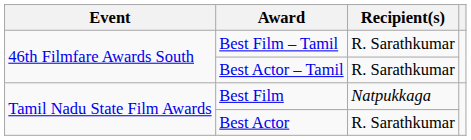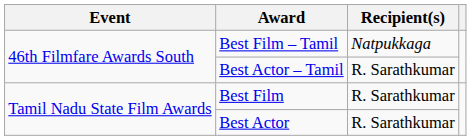Best Film – Tamil | Recipient(s): R. Sarathkumar -> Natpukkaga
Best Film | Recipient(s): Natpukkaga -> R. Sarathkumar
